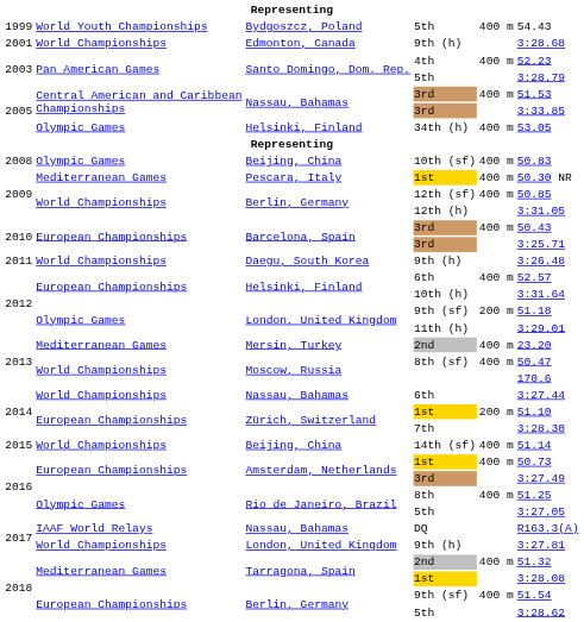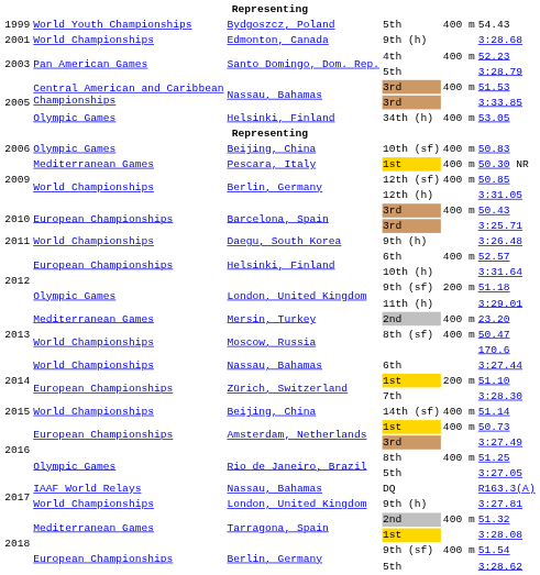10th (sf) | column 1: 2008 -> 2006
